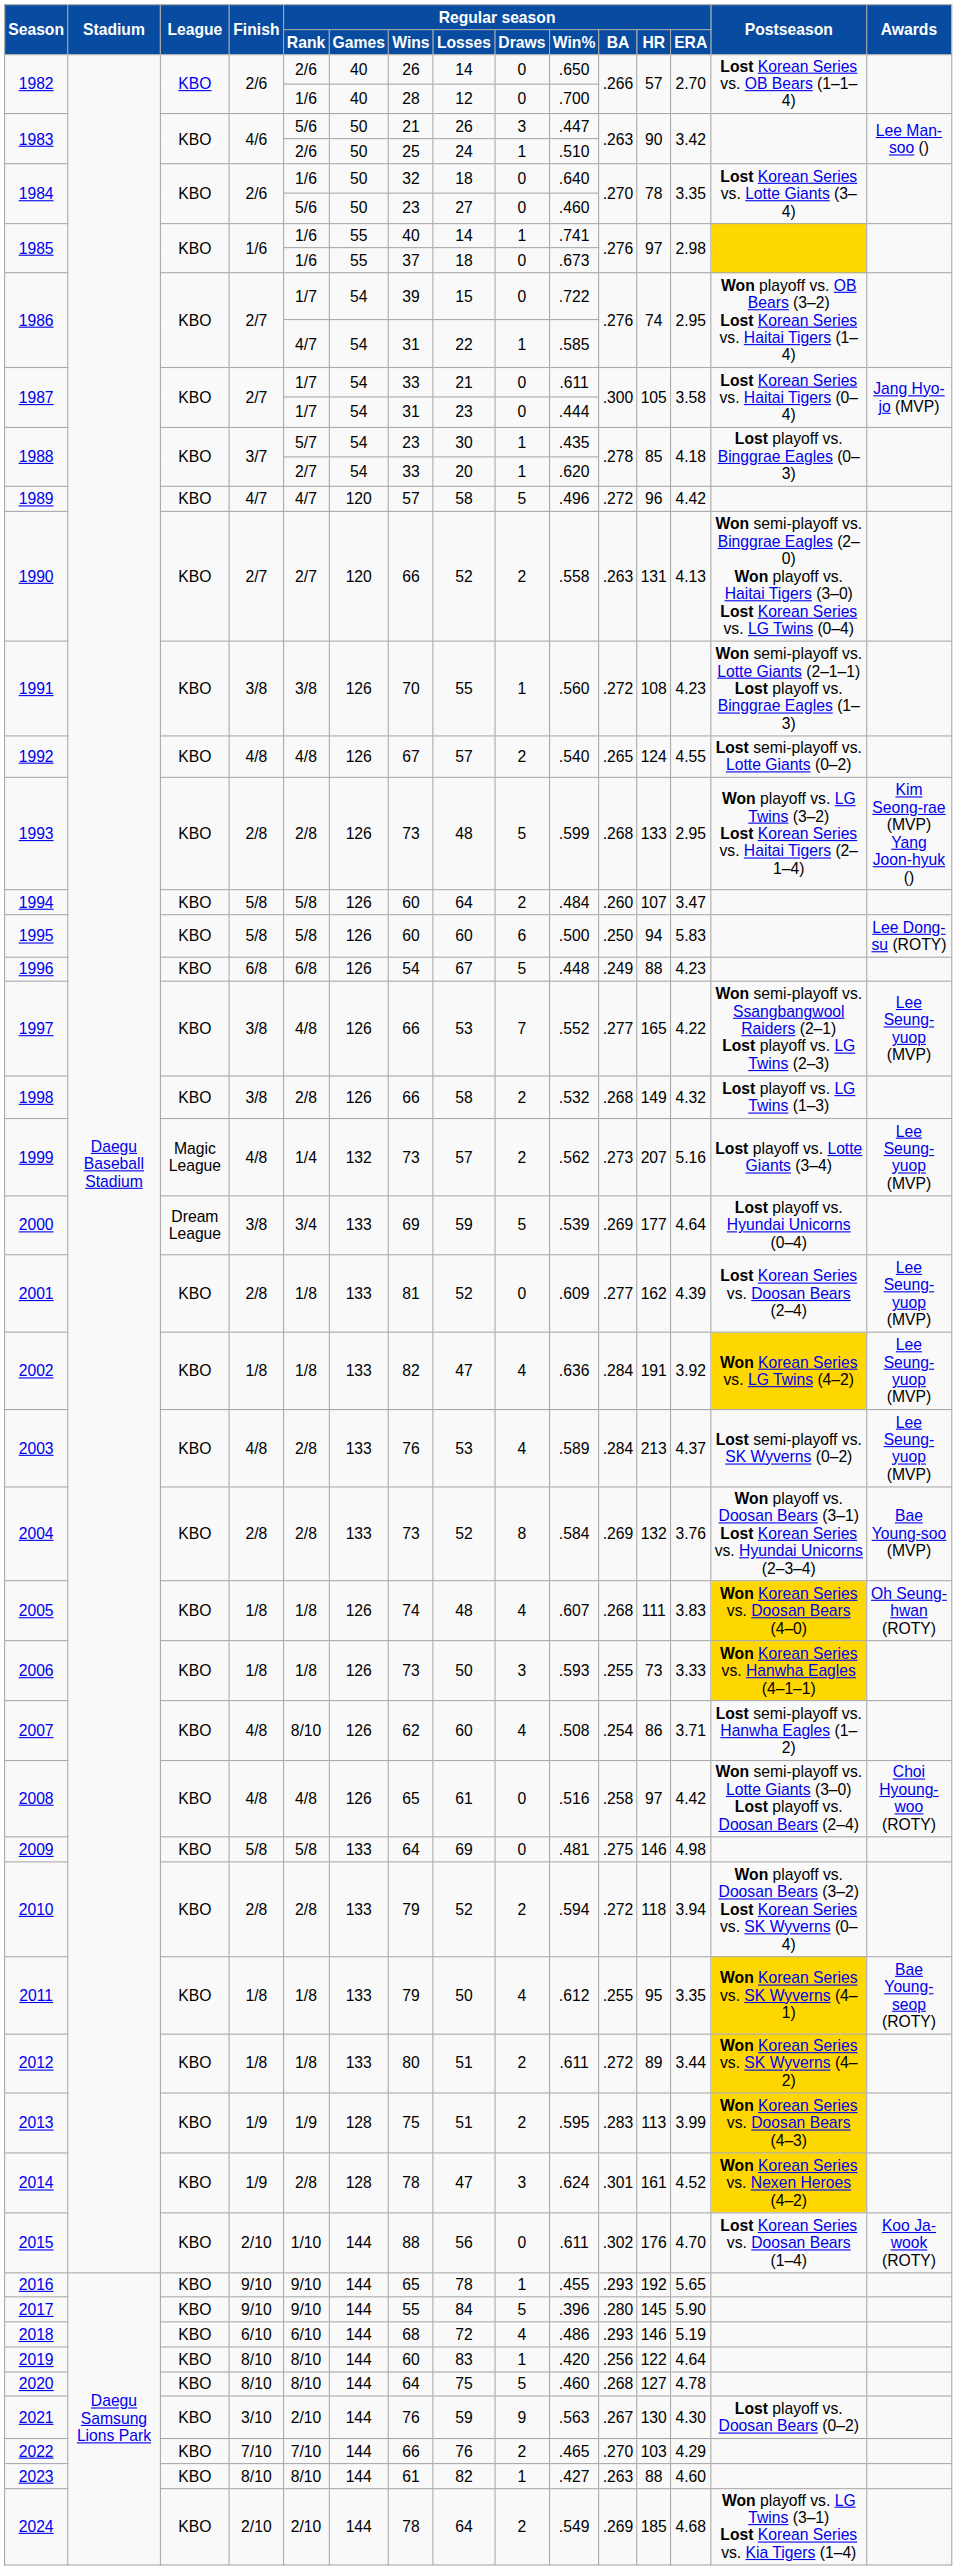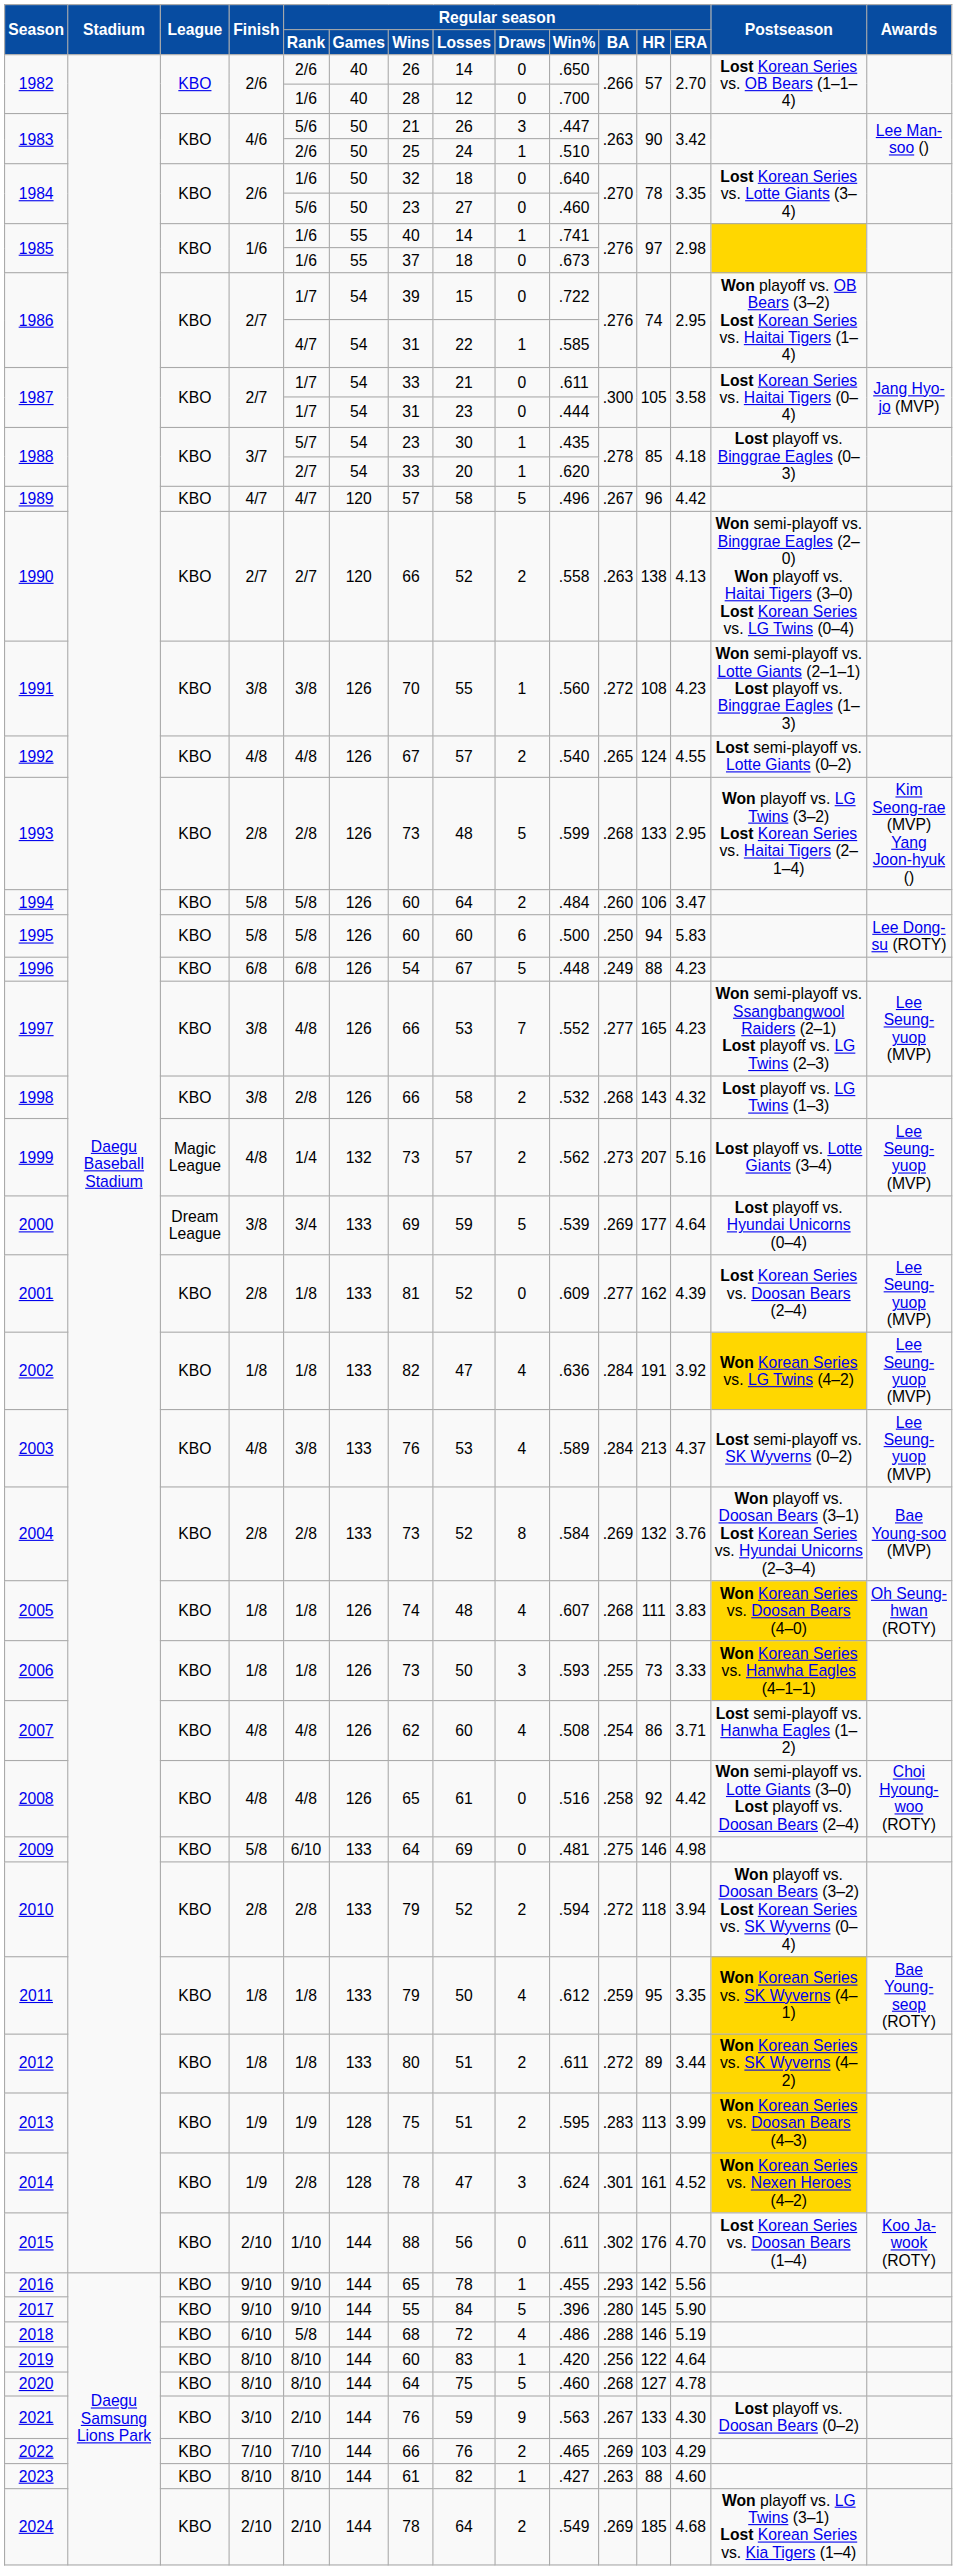1989 | Regular season / BA: .272 -> .267
1990 | Regular season / HR: 131 -> 138
1994 | Regular season / HR: 107 -> 106
1997 | Regular season / ERA: 4.22 -> 4.23
1998 | Regular season / HR: 149 -> 143
2003 | Regular season / Rank: 2/8 -> 3/8
2007 | Regular season / Rank: 8/10 -> 4/8
2008 | Regular season / HR: 97 -> 92
2009 | Regular season / Rank: 5/8 -> 6/10
2011 | Regular season / BA: .255 -> .259
2016 | Regular season / HR: 192 -> 142
2016 | Regular season / ERA: 5.65 -> 5.56
2018 | Regular season / Rank: 6/10 -> 5/8
2018 | Regular season / BA: .293 -> .288
2021 | Regular season / HR: 130 -> 133
2022 | Regular season / BA: .270 -> .269
